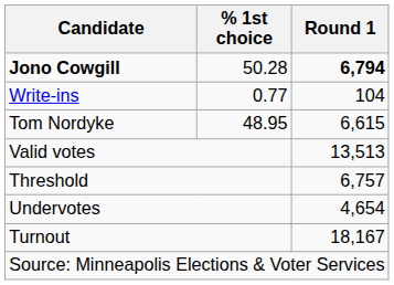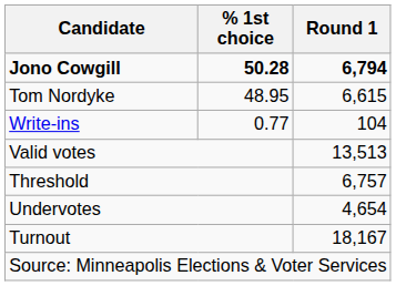Jono Cowgill | % 1st choice: normal -> bold
rows swapped: Tom Nordyke <-> Write-ins
